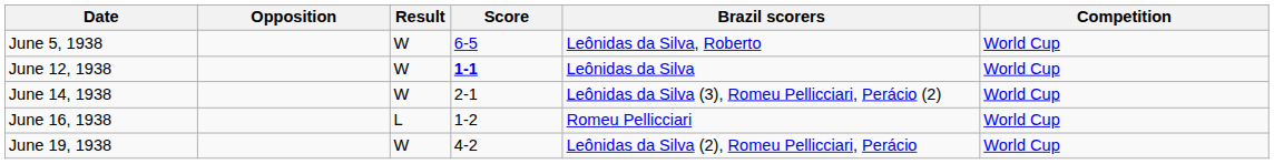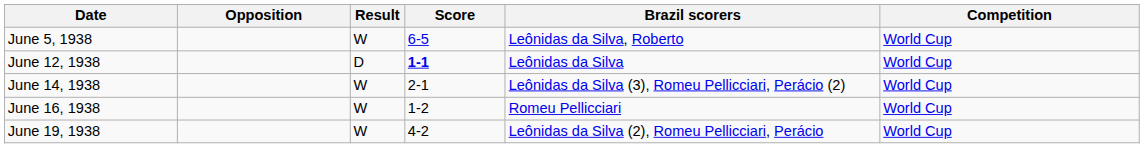June 12, 1938 | Result: W -> D
June 16, 1938 | Result: L -> W
